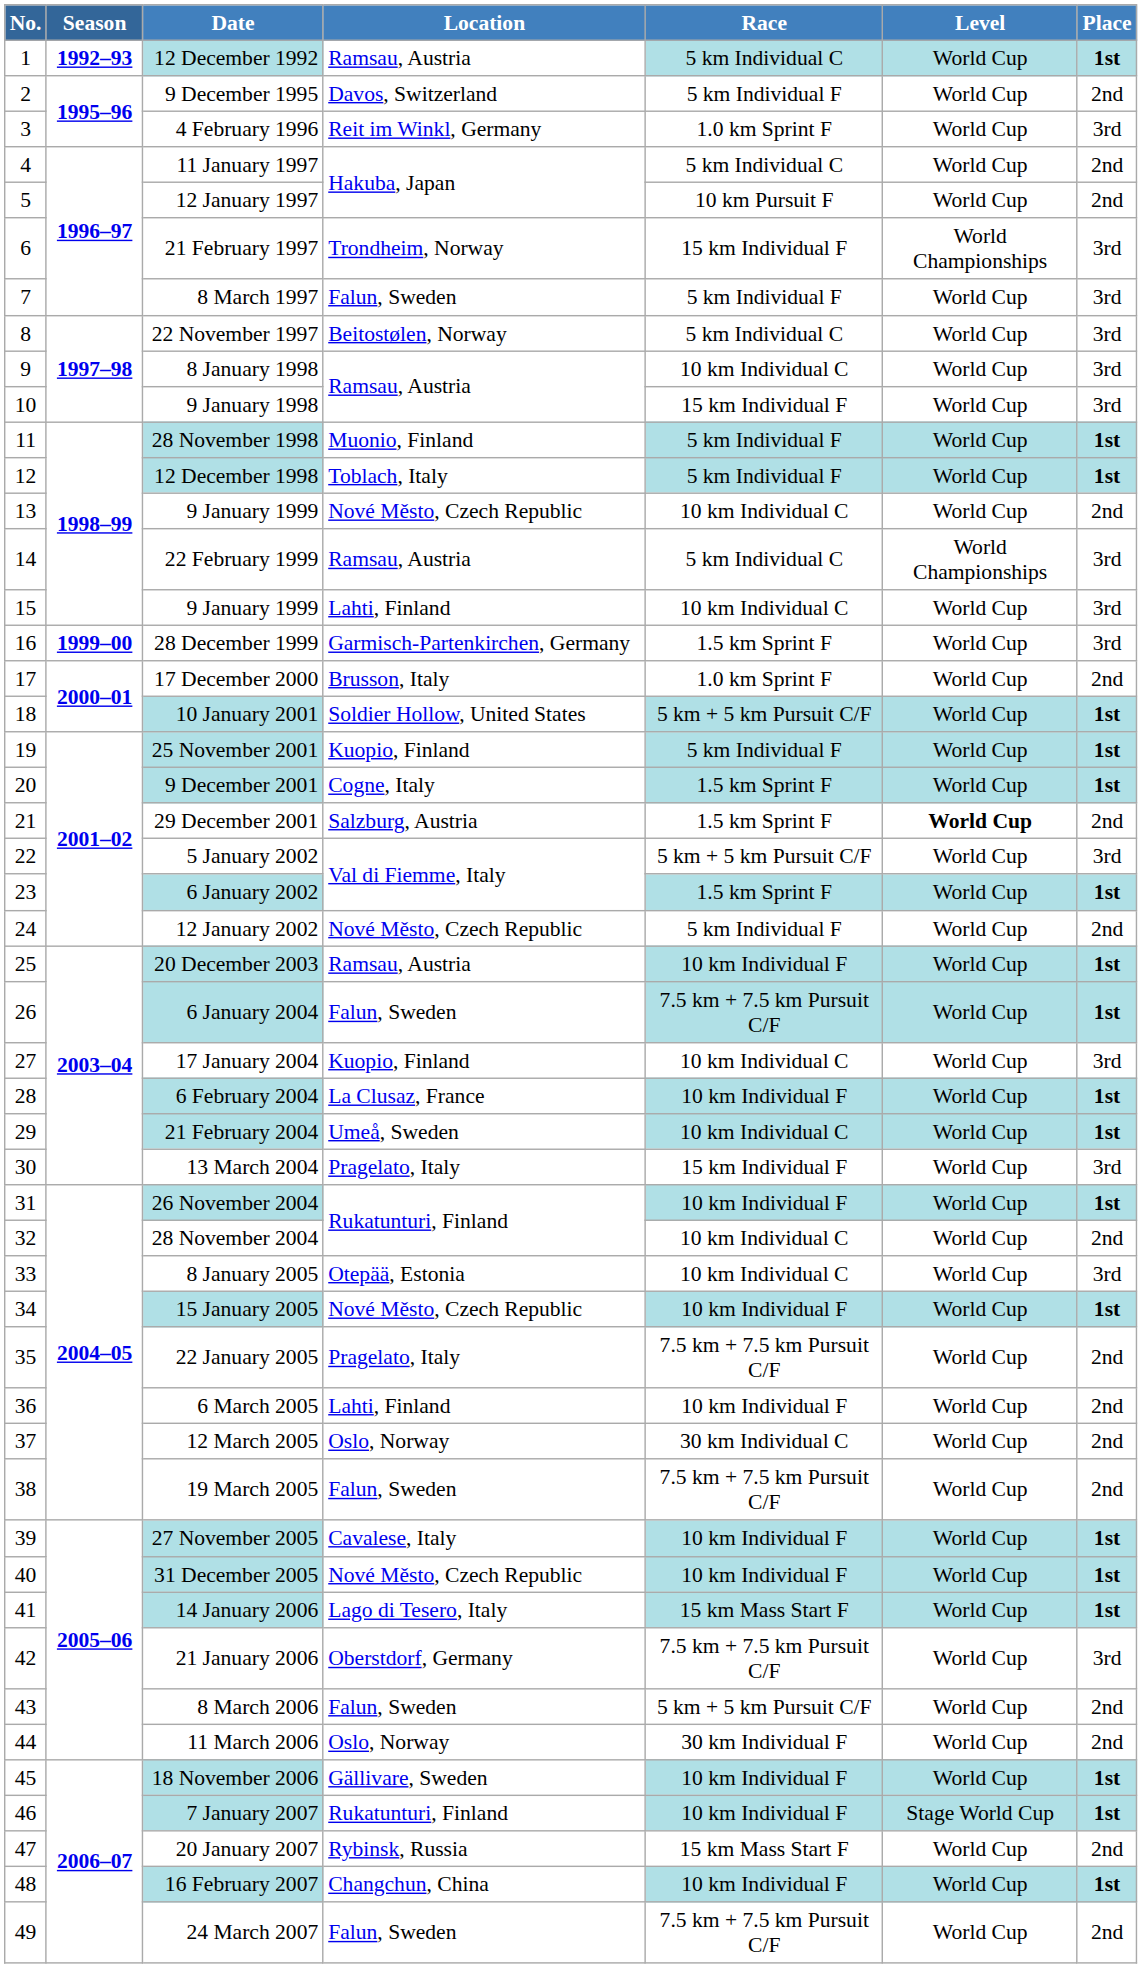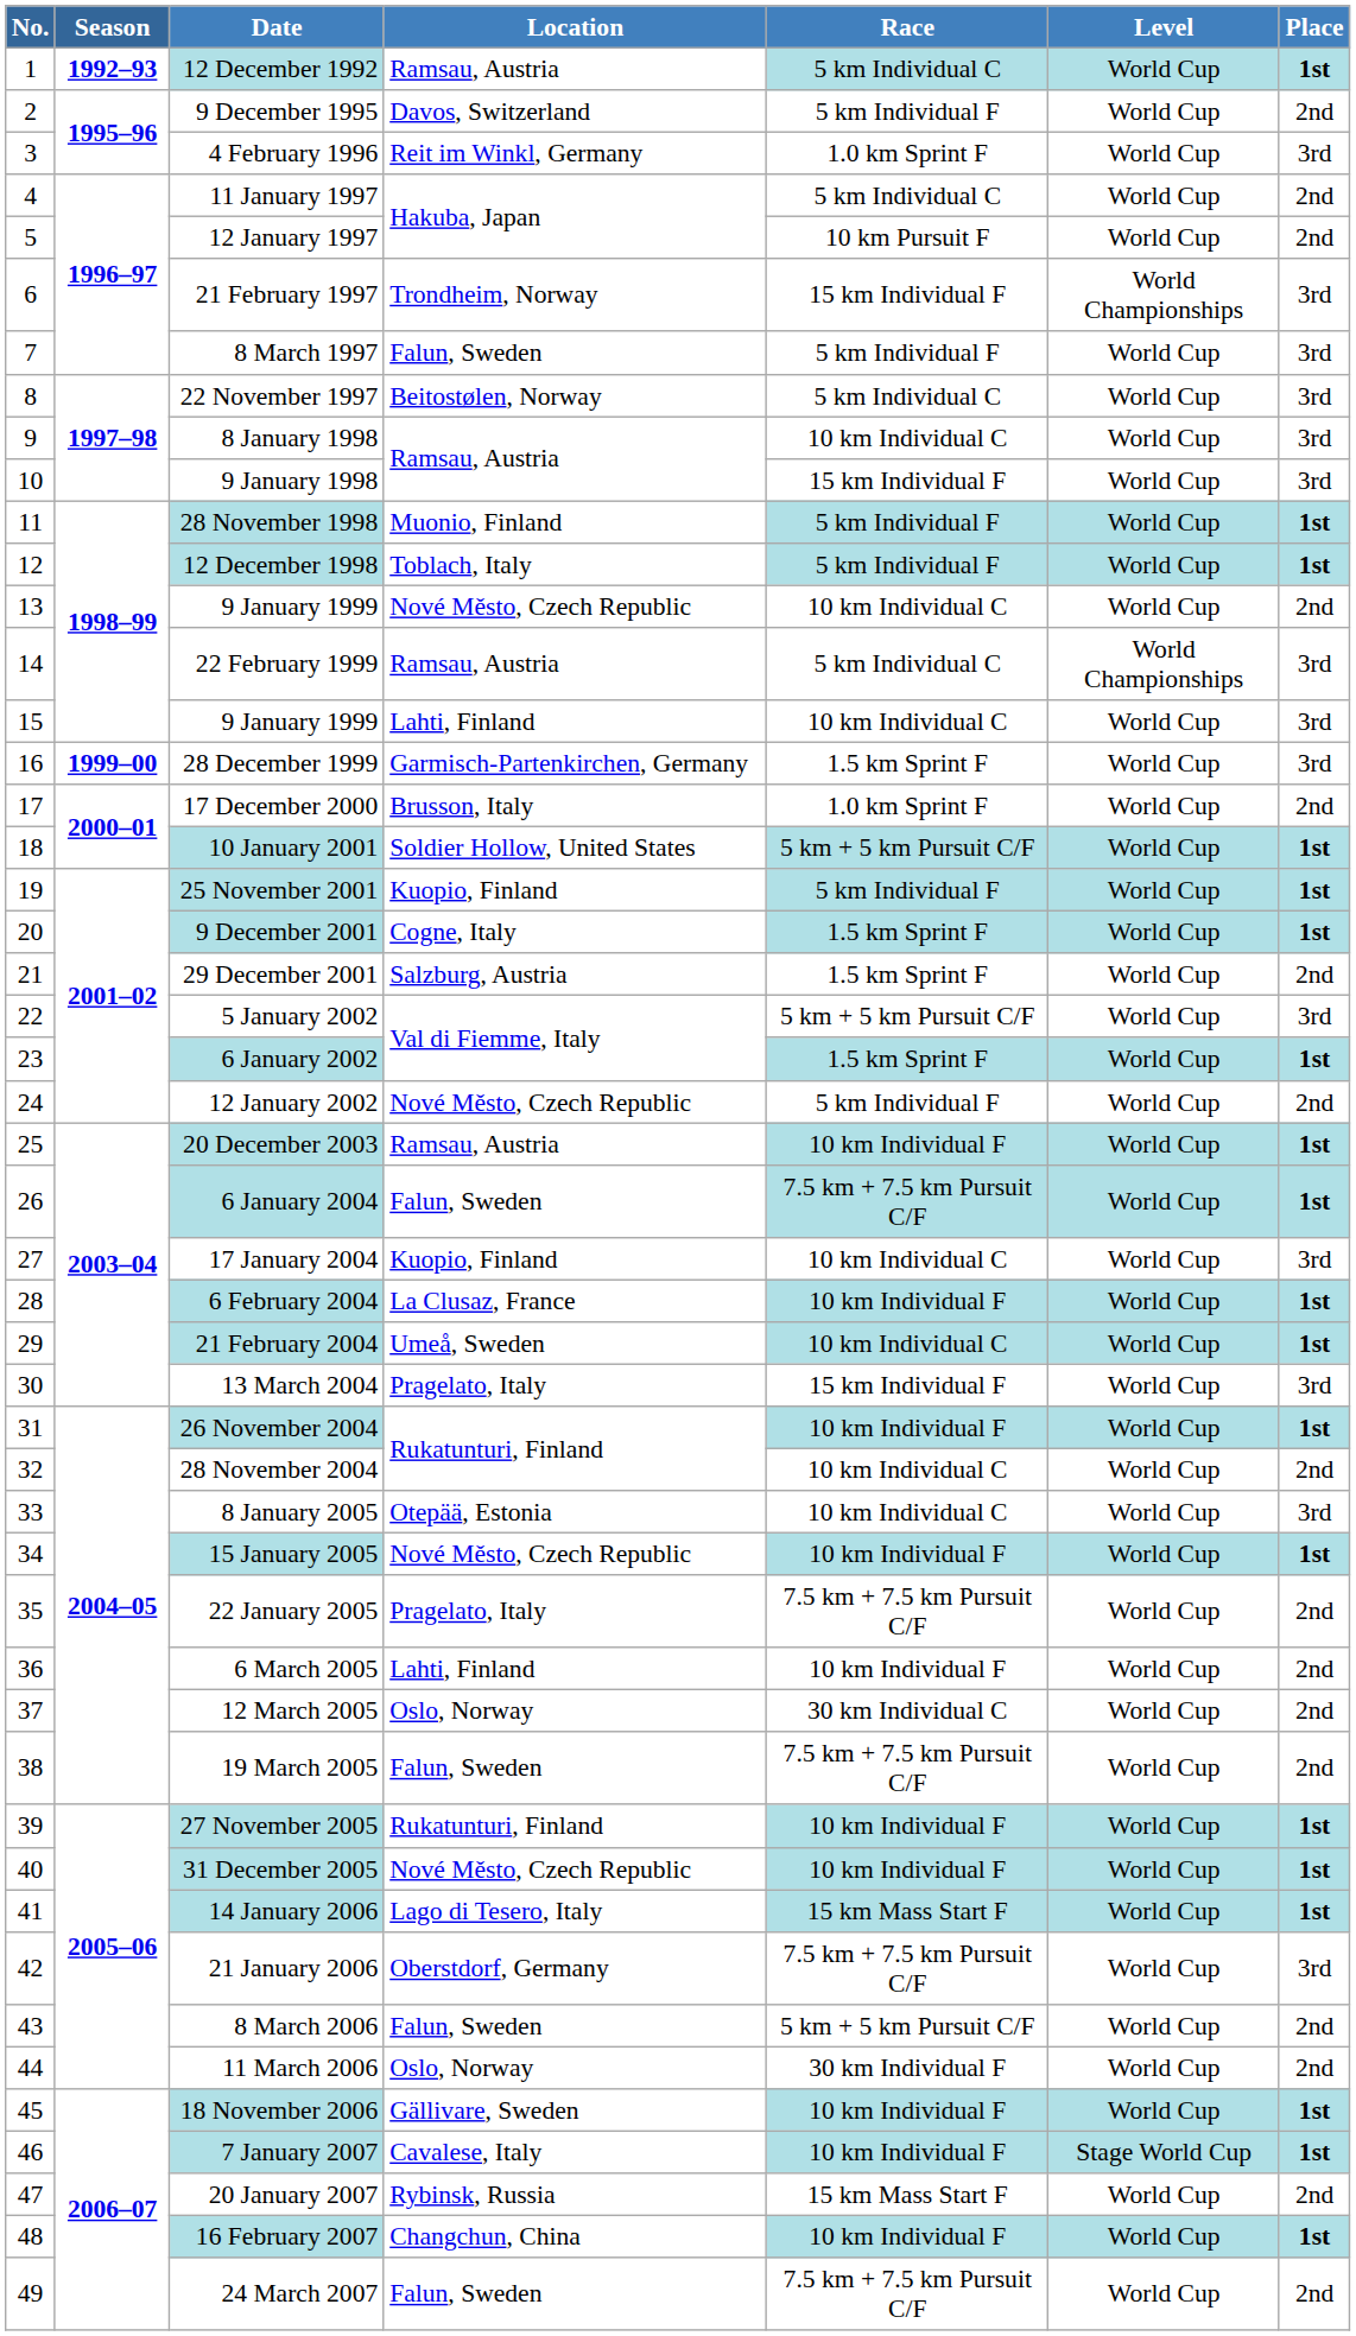29 December 2001 | Level: bold -> normal
27 November 2005 | Location: Cavalese, Italy -> Rukatunturi, Finland
7 January 2007 | Location: Rukatunturi, Finland -> Cavalese, Italy
